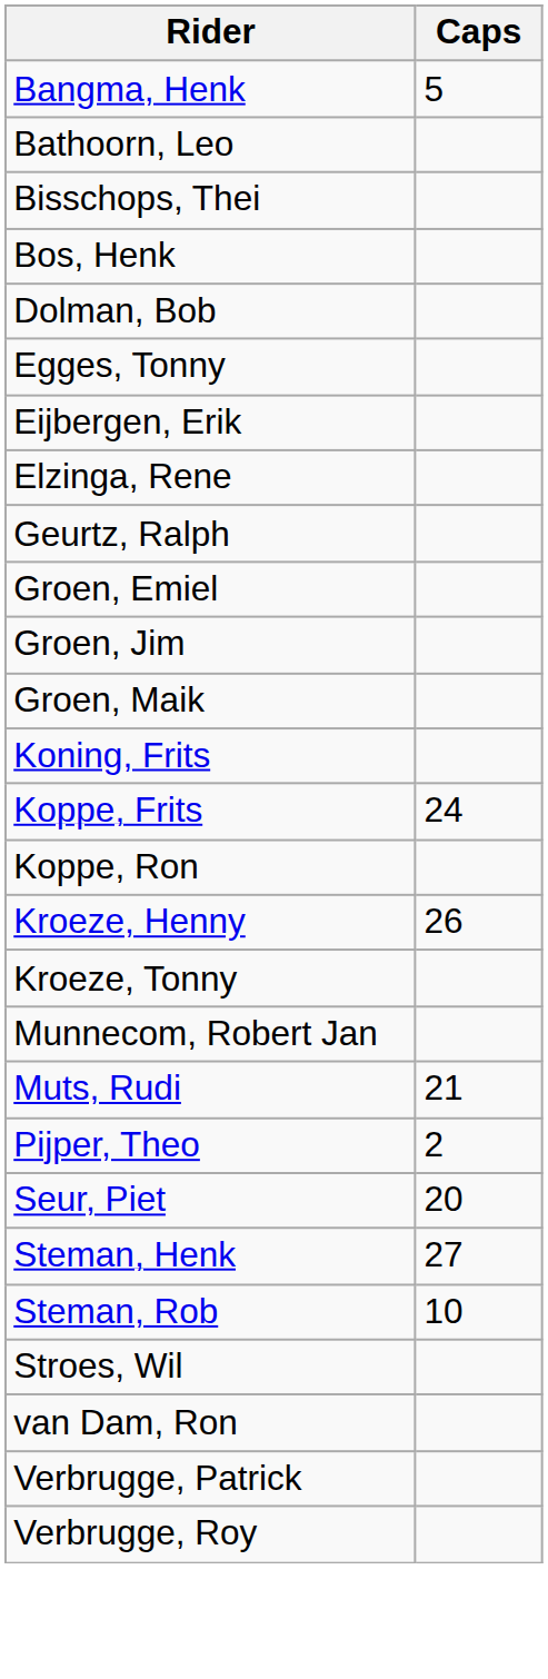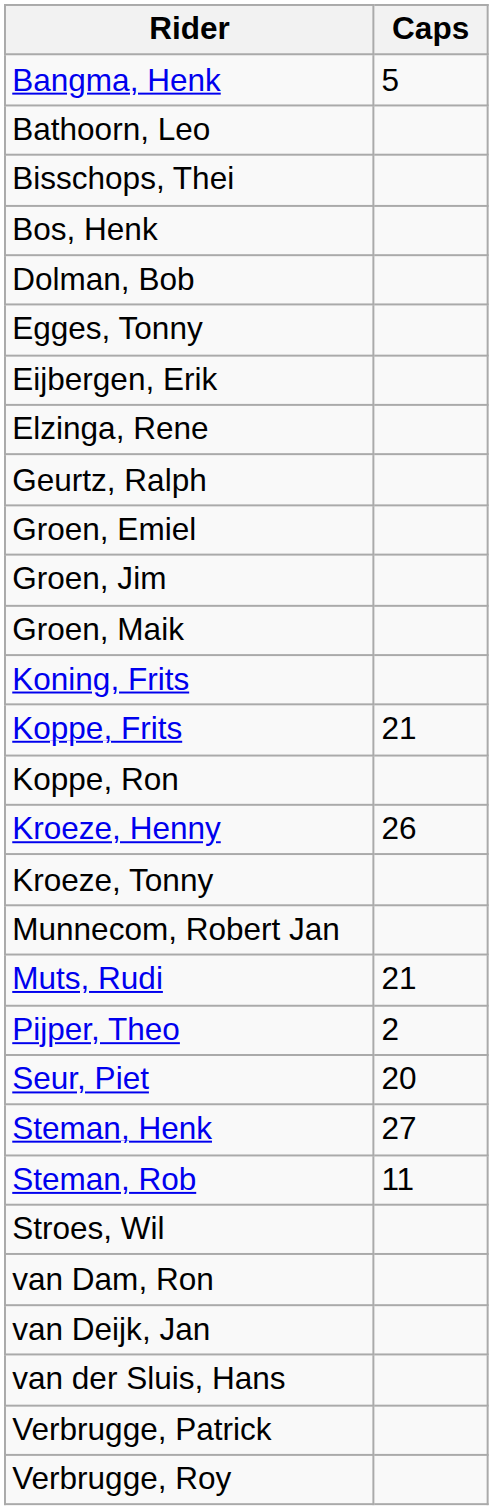Koppe, Frits | Caps: 24 -> 21
Steman, Rob | Caps: 10 -> 11
+ row: van Deijk, Jan
+ row: van der Sluis, Hans
